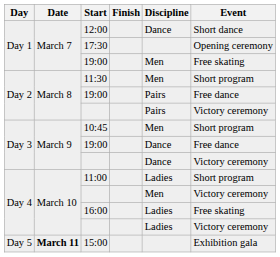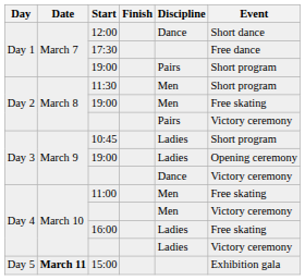17:30 | Event: Opening ceremony -> Free dance
Day 1 / 19:00 | Discipline: Men -> Pairs
Day 1 / 19:00 | Event: Free skating -> Short program
Day 2 / 19:00 | Discipline: Pairs -> Men
Day 2 / 19:00 | Event: Free dance -> Free skating
10:45 | Discipline: Men -> Ladies
Day 3 / 19:00 | Discipline: Dance -> Ladies
Day 3 / 19:00 | Event: Free dance -> Opening ceremony
11:00 | Discipline: Ladies -> Men
11:00 | Event: Short program -> Free skating
